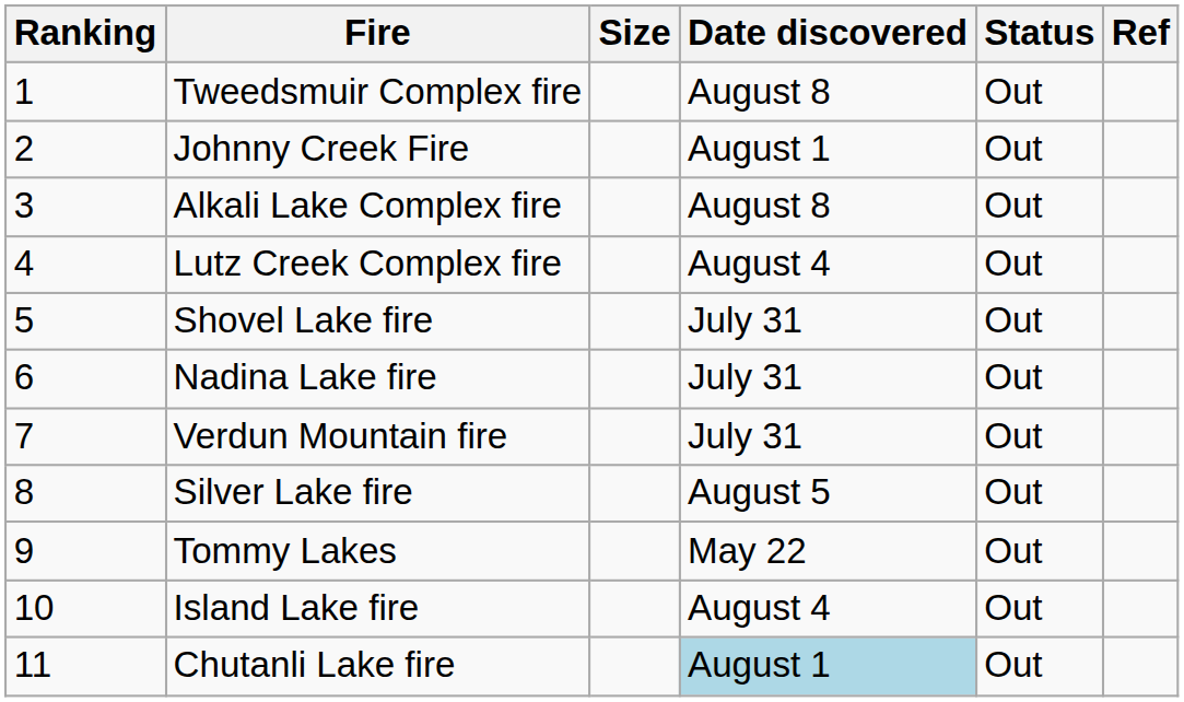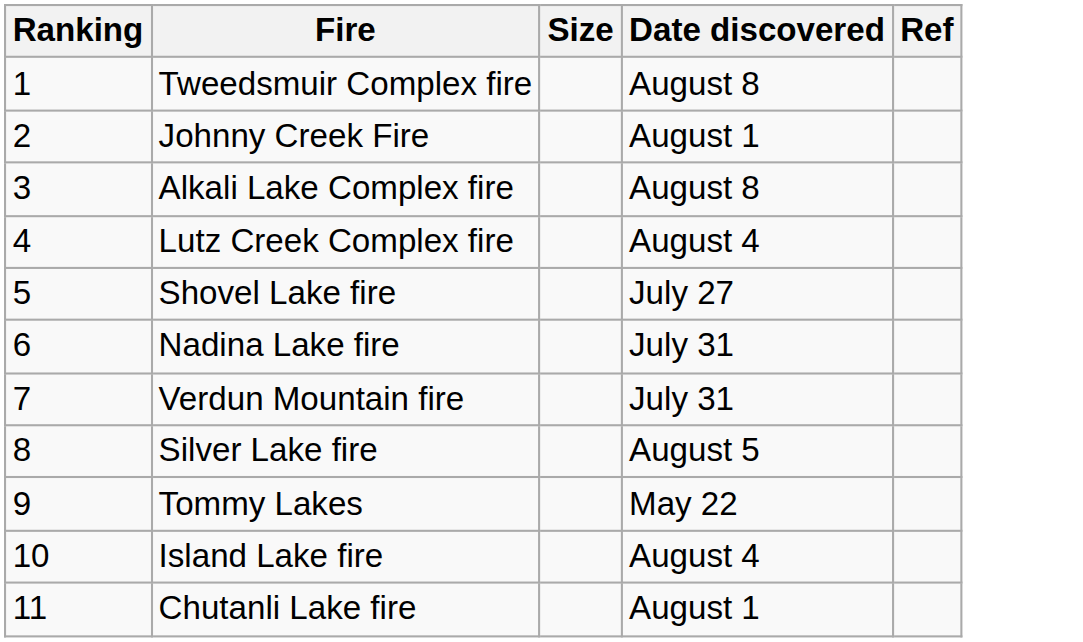- column: Status | Out | Out | Out | Out | Out | Out | Out | Out | Out | Out | Out
Shovel Lake fire | Date discovered: July 31 -> July 27
Chutanli Lake fire | Date discovered: lightblue background -> no background
